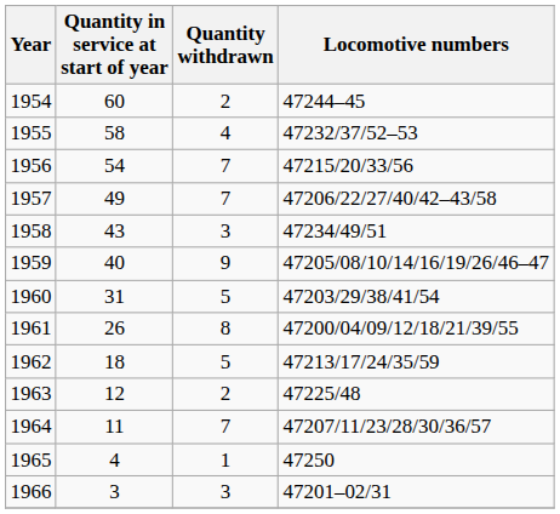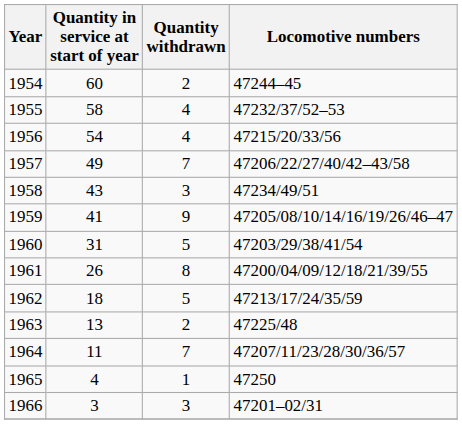1956 | Quantity withdrawn: 7 -> 4
1959 | Quantity in service at start of year: 40 -> 41
1963 | Quantity in service at start of year: 12 -> 13
